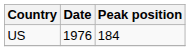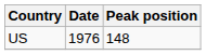US | Peak position: 184 -> 148
